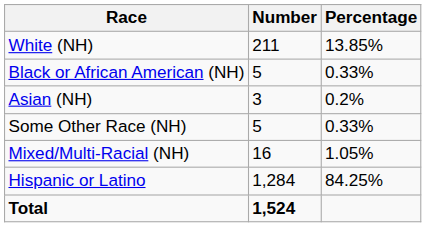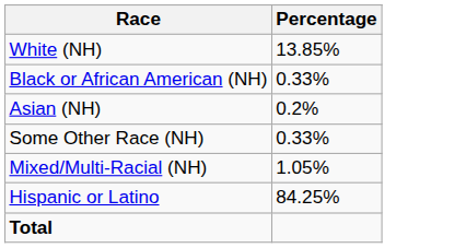- column: Number | 211 | 5 | 3 | 5 | 16 | 1,284 | 1,524
